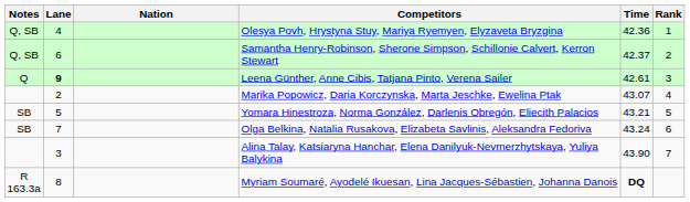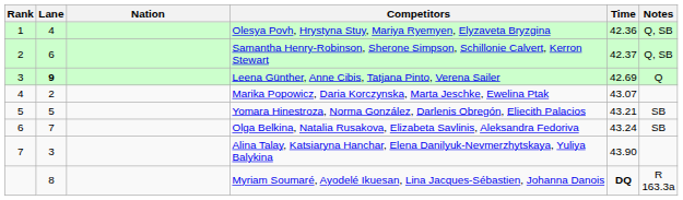columns swapped: Rank <-> Notes
Leena Günther, Anne Cibis, Tatjana Pinto, Verena Sailer | Time: 42.61 -> 42.69
